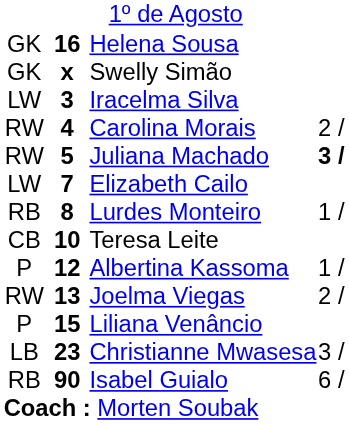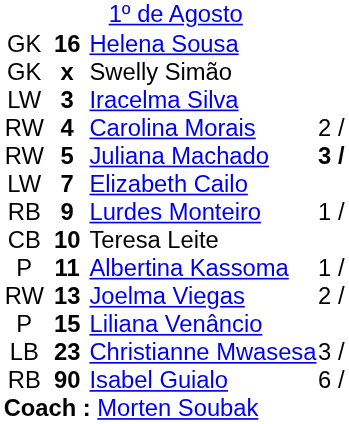Lurdes Monteiro | column 2: 8 -> 9
Albertina Kassoma | column 2: 12 -> 11
